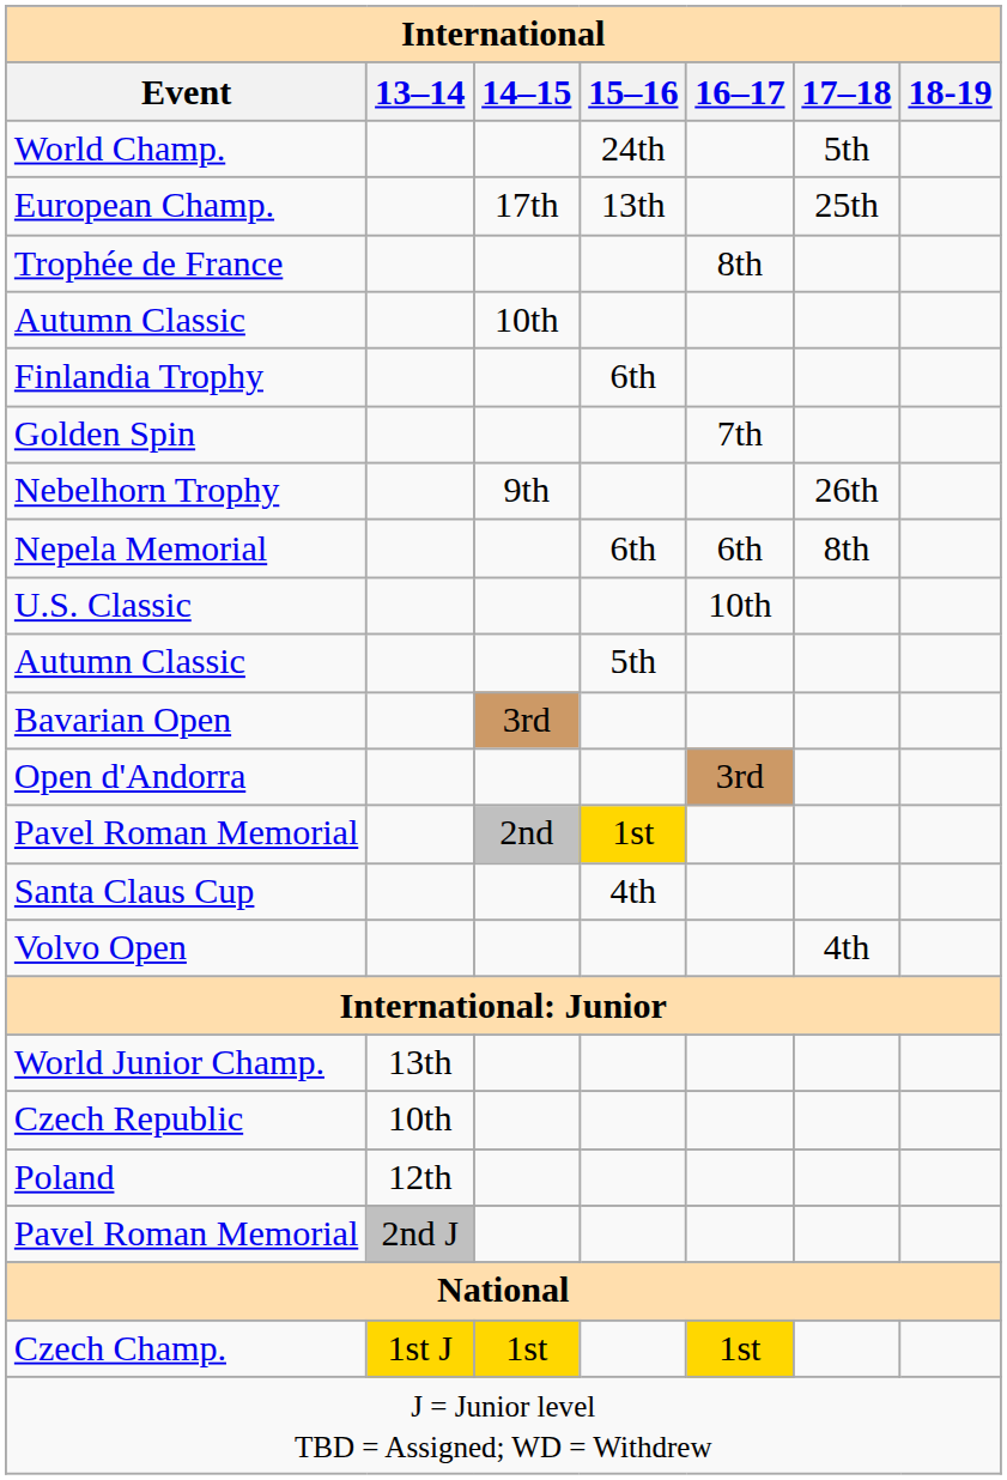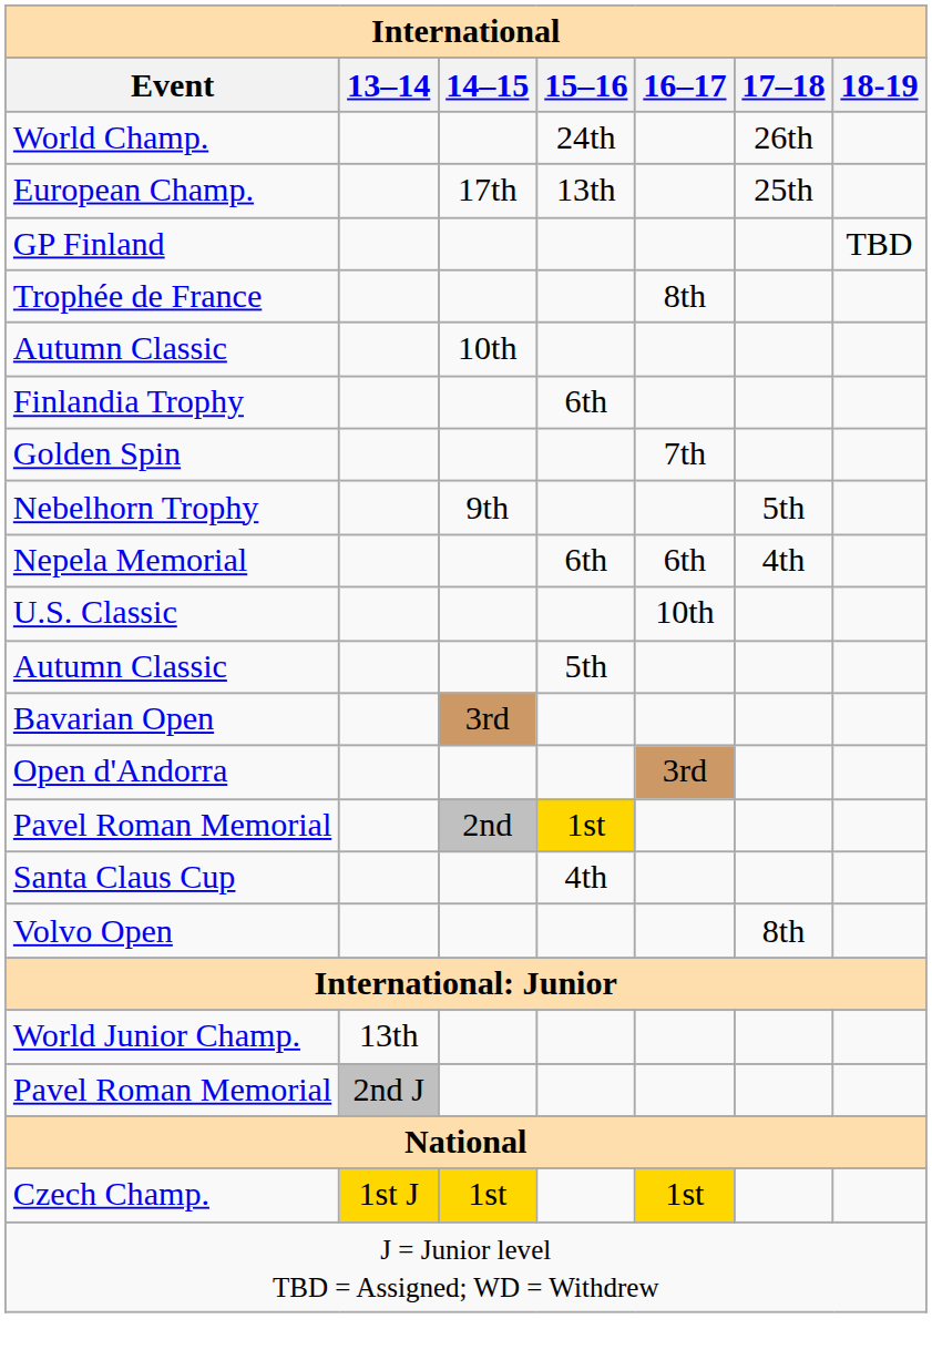World Champ. | 17–18: 5th -> 26th
+ row: GP Finland | TBD
Nebelhorn Trophy | 17–18: 26th -> 5th
Nepela Memorial | 17–18: 8th -> 4th
Volvo Open | 17–18: 4th -> 8th
- row: Czech Republic | 10th
- row: Poland | 12th
